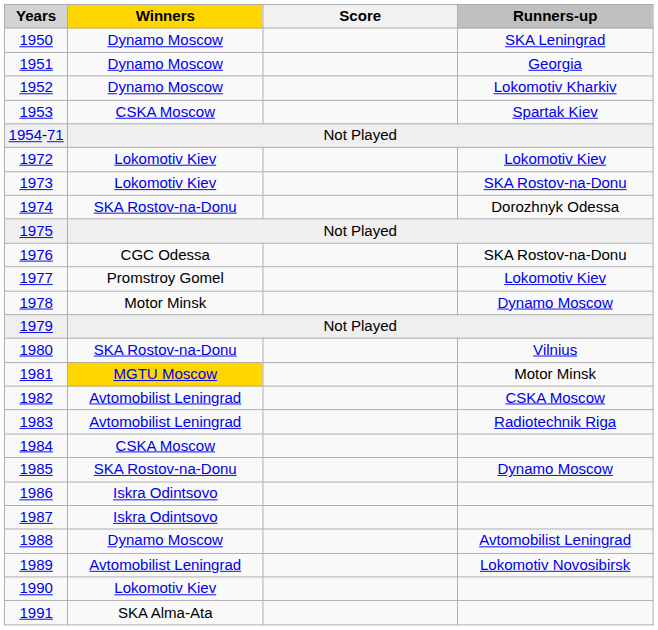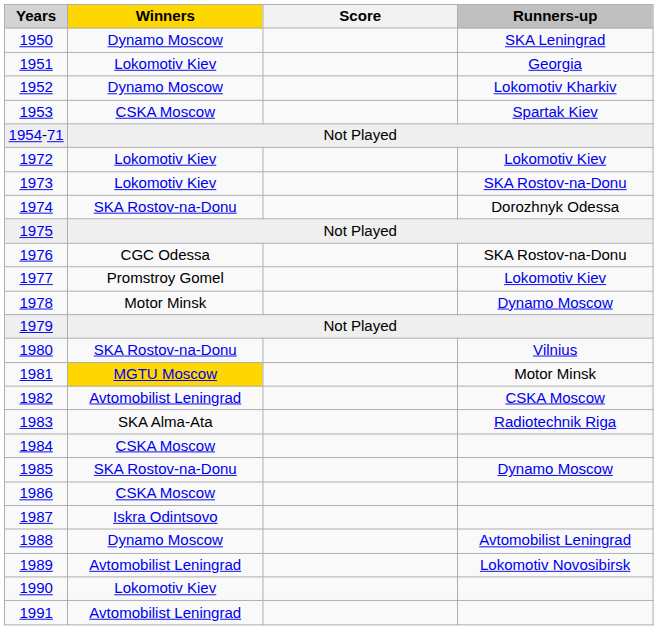1951 | Winners: Dynamo Moscow -> Lokomotiv Kiev
1983 | Winners: Avtomobilist Leningrad -> SKA Alma-Ata
1986 | Winners: Iskra Odintsovo -> CSKA Moscow
1991 | Winners: SKA Alma-Ata -> Avtomobilist Leningrad
